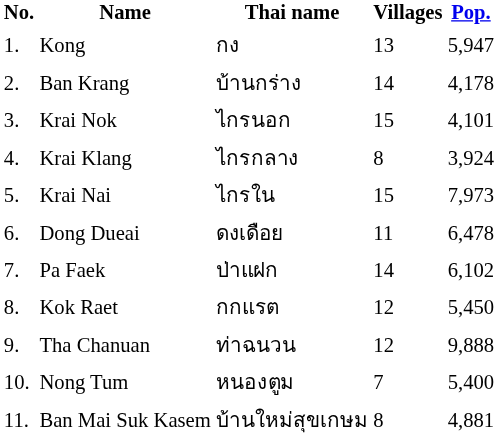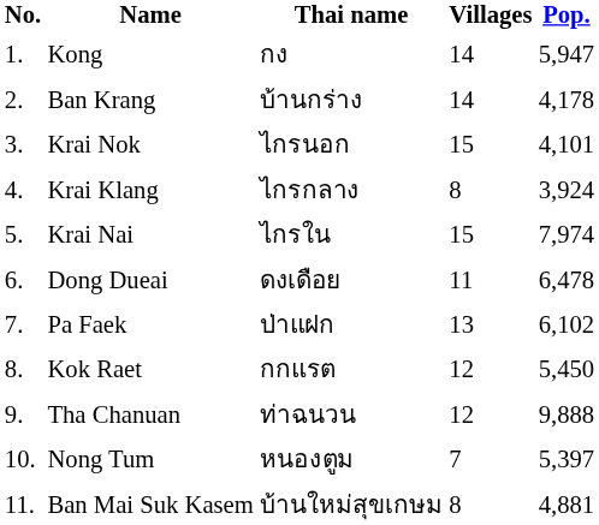Kong | Villages: 13 -> 14
Krai Nai | Pop.: 7,973 -> 7,974
Pa Faek | Villages: 14 -> 13
Nong Tum | Pop.: 5,400 -> 5,397
